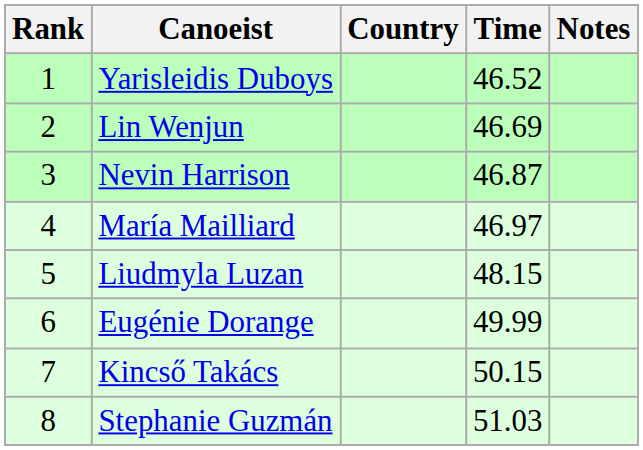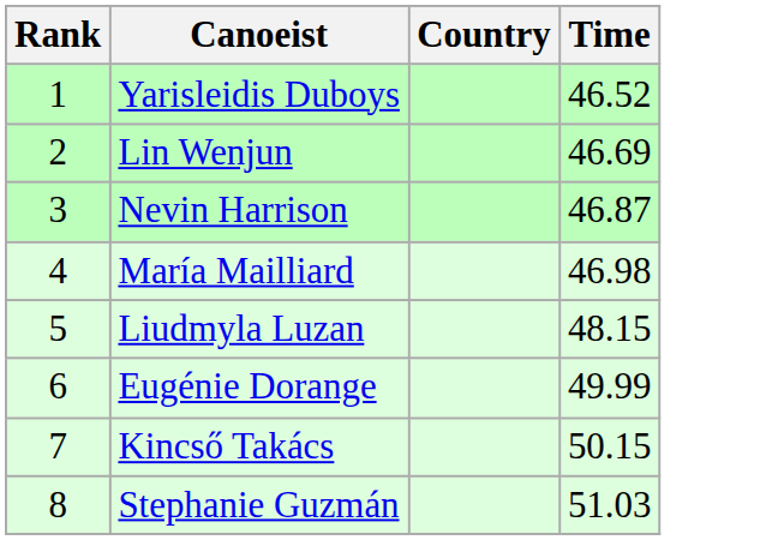- column: Notes
María Mailliard | Time: 46.97 -> 46.98
